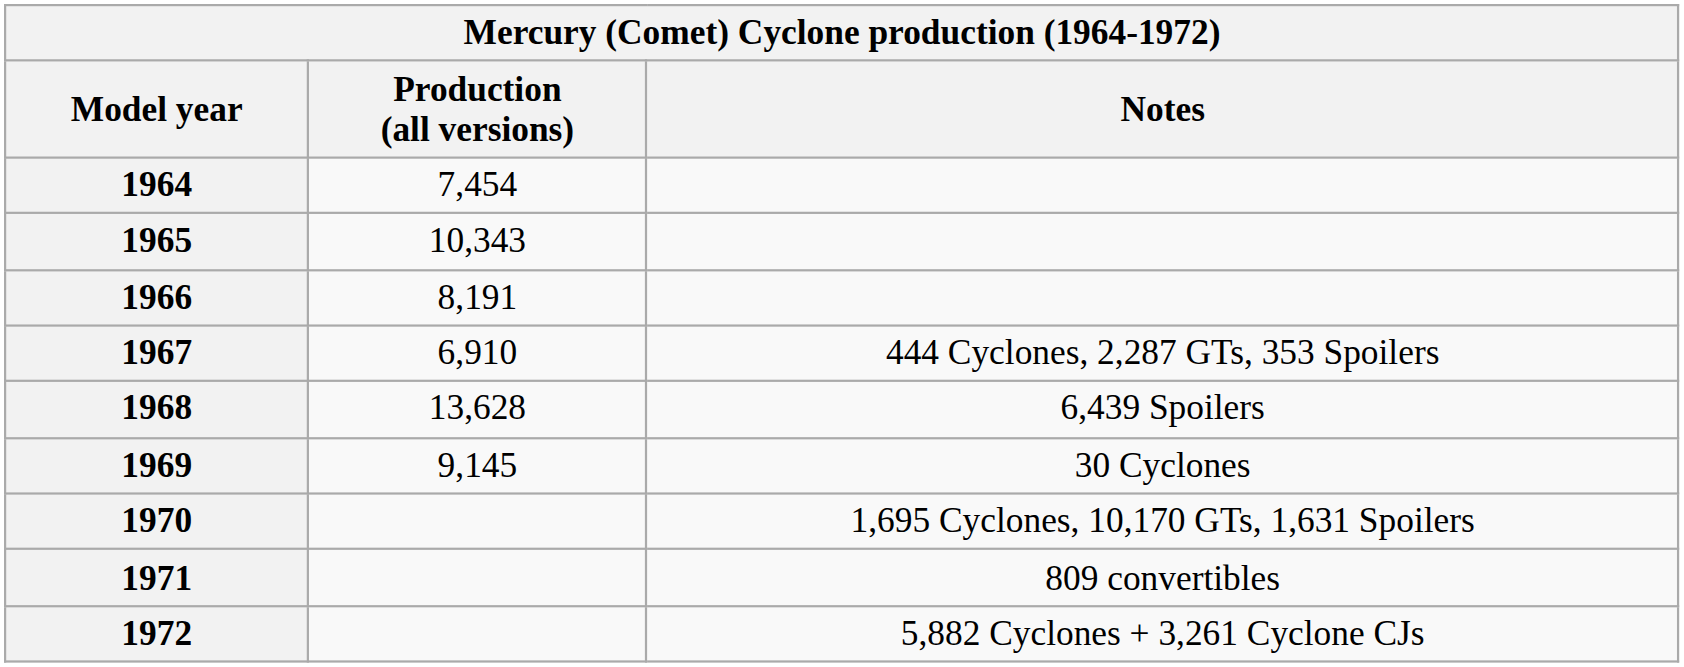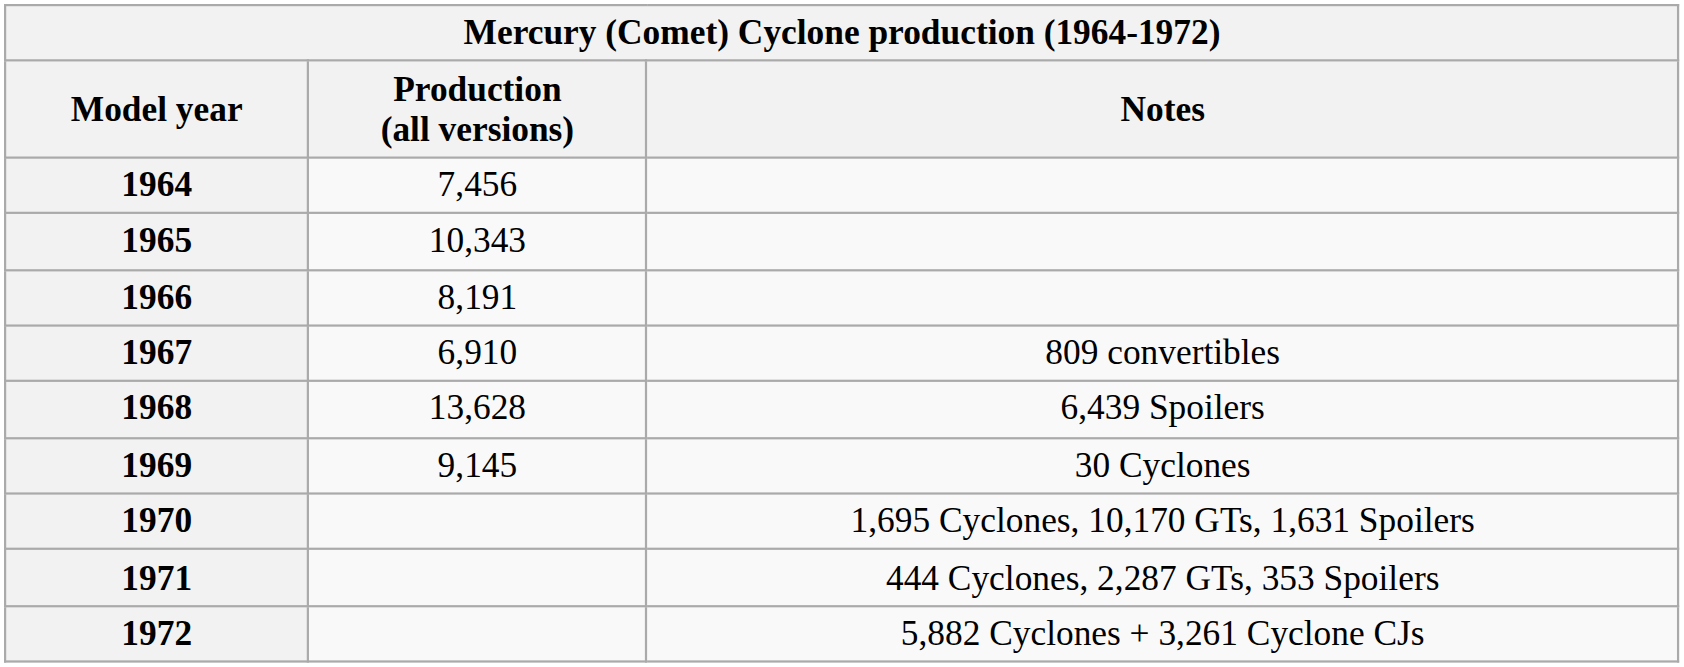1964 | Production (all versions): 7,454 -> 7,456
1967 | Notes: 444 Cyclones, 2,287 GTs, 353 Spoilers -> 809 convertibles
1971 | Notes: 809 convertibles -> 444 Cyclones, 2,287 GTs, 353 Spoilers
